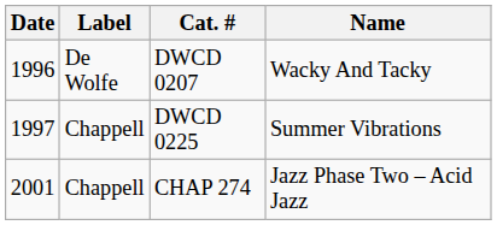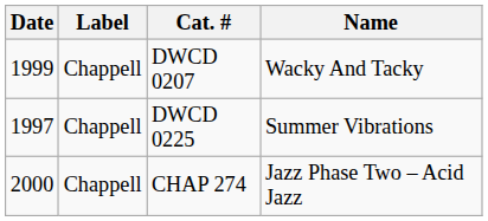DWCD 0207 | Date: 1996 -> 1999
DWCD 0207 | Label: De Wolfe -> Chappell
CHAP 274 | Date: 2001 -> 2000
